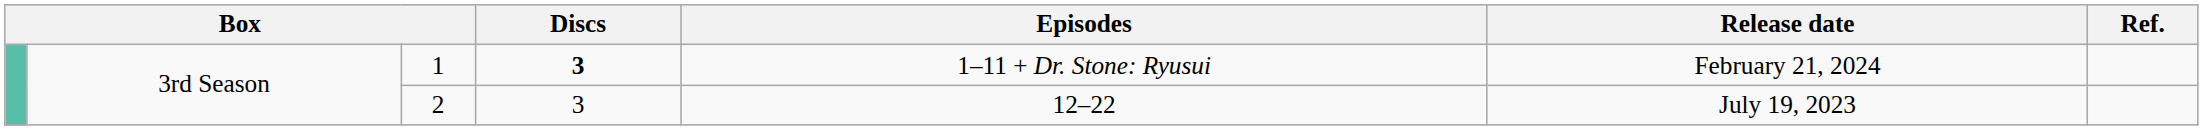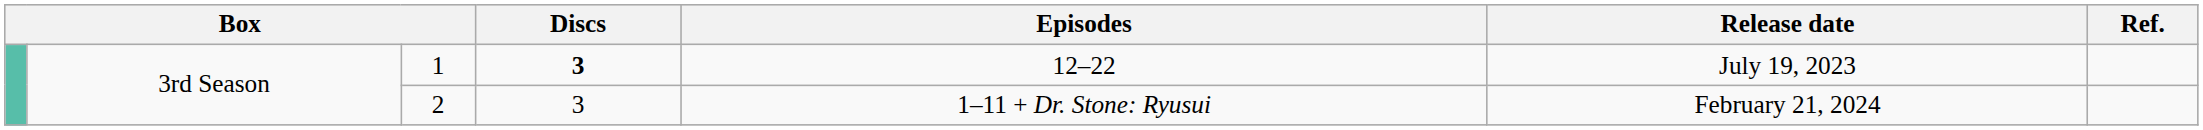1 | Episodes: 1–11 + Dr. Stone: Ryusui -> 12–22
1 | Release date: February 21, 2024 -> July 19, 2023
2 | Episodes: 12–22 -> 1–11 + Dr. Stone: Ryusui
2 | Release date: July 19, 2023 -> February 21, 2024
